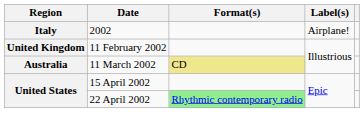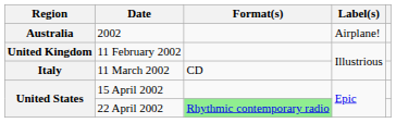2002 | Region: Italy -> Australia
11 March 2002 | Region: Australia -> Italy
11 March 2002 | Format(s): khaki background -> no background
